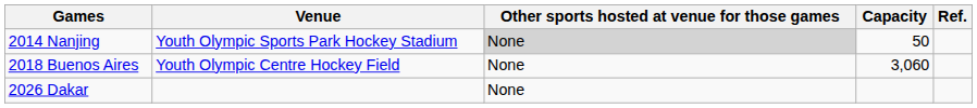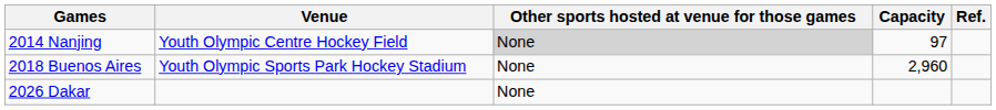2014 Nanjing | Venue: Youth Olympic Sports Park Hockey Stadium -> Youth Olympic Centre Hockey Field
2014 Nanjing | Capacity: 50 -> 97
2018 Buenos Aires | Venue: Youth Olympic Centre Hockey Field -> Youth Olympic Sports Park Hockey Stadium
2018 Buenos Aires | Capacity: 3,060 -> 2,960
